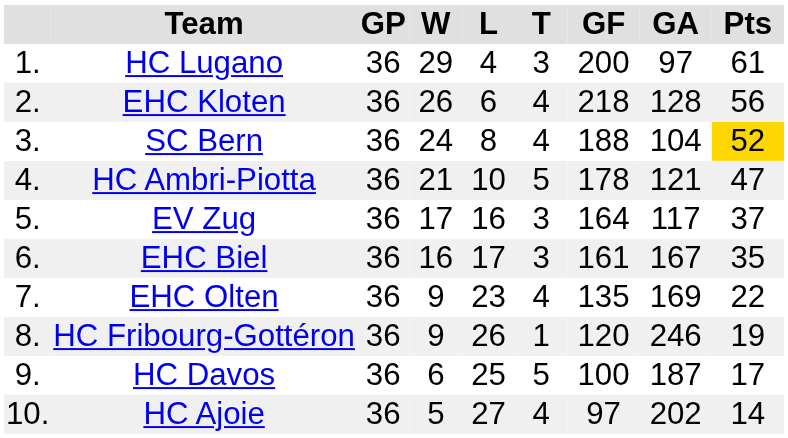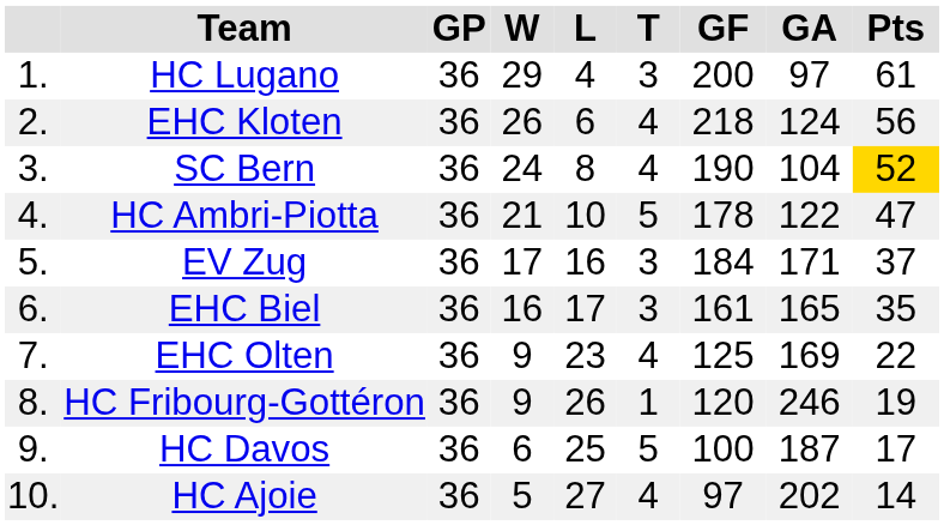EHC Kloten | GA: 128 -> 124
SC Bern | GF: 188 -> 190
HC Ambri-Piotta | GA: 121 -> 122
EV Zug | GF: 164 -> 184
EV Zug | GA: 117 -> 171
EHC Biel | GA: 167 -> 165
EHC Olten | GF: 135 -> 125
